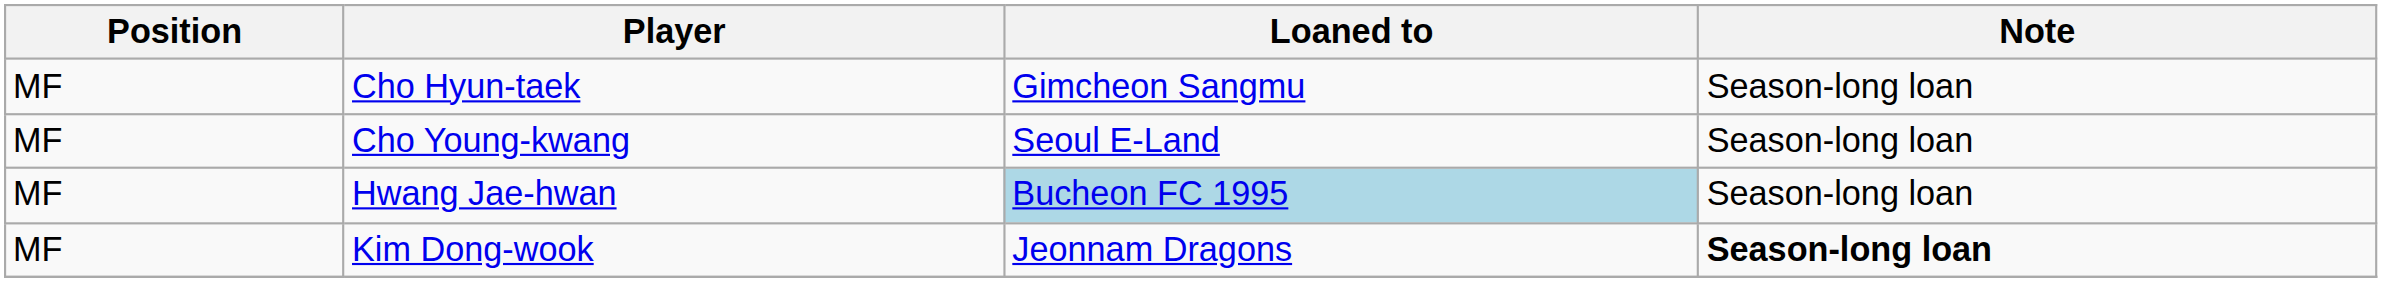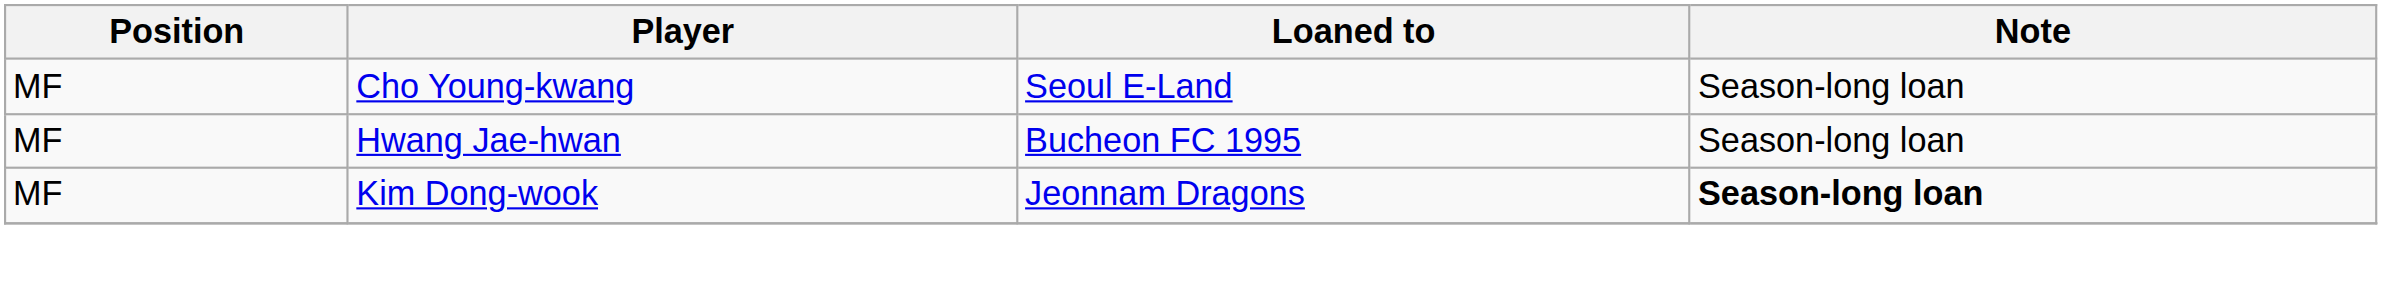- row: MF | Cho Hyun-taek | Gimcheon Sangmu | Season-long loan
Hwang Jae-hwan | Loaned to: lightblue background -> no background
